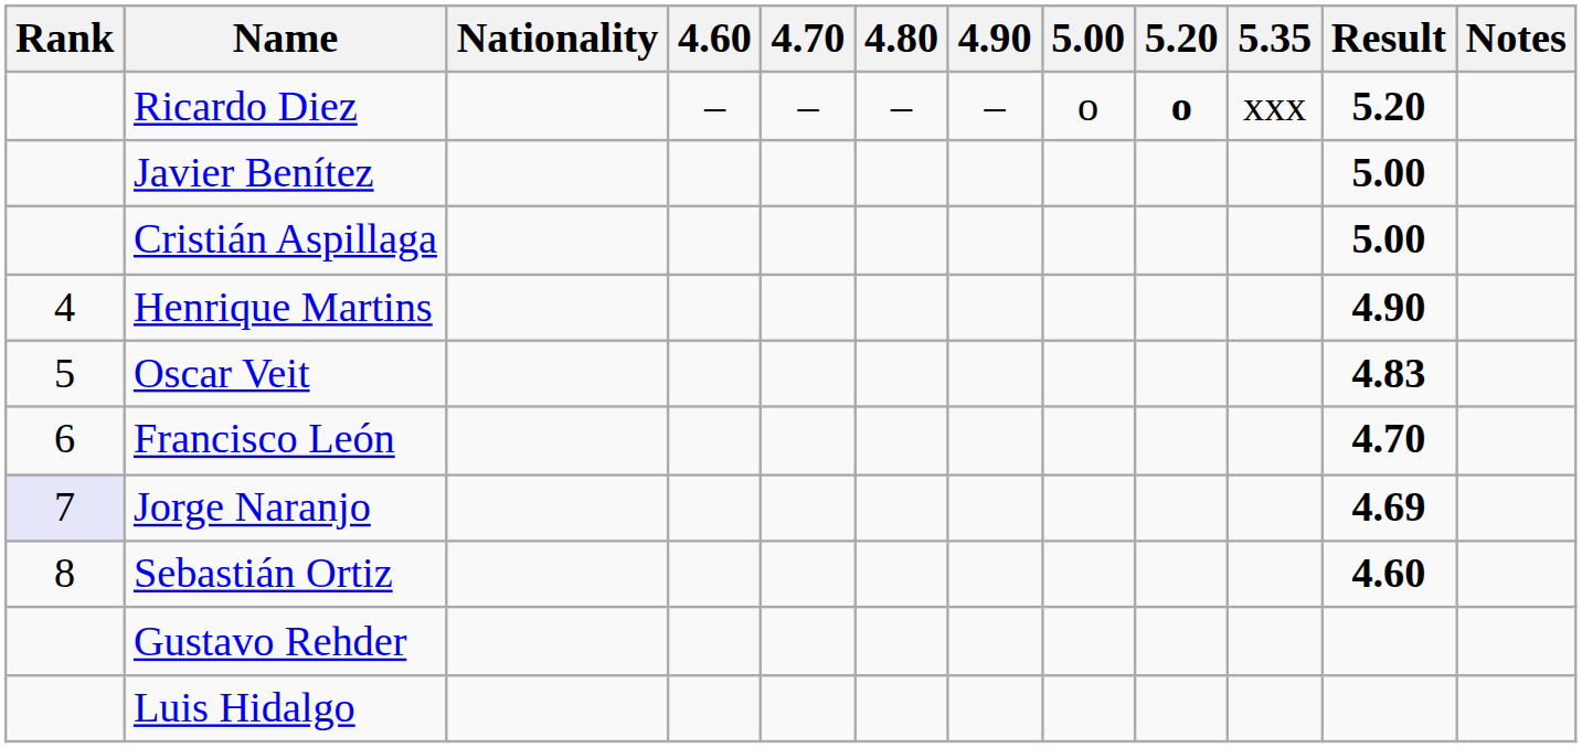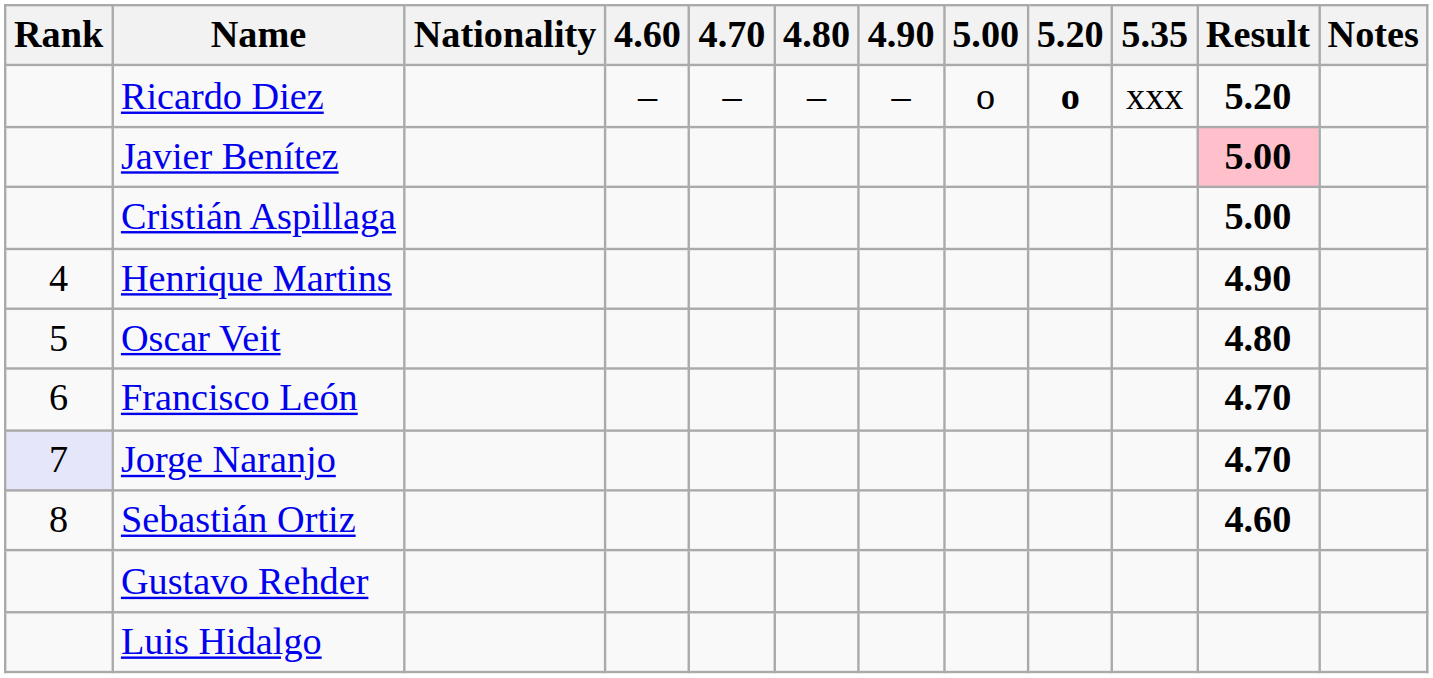Javier Benítez | Result: no background -> pink background
Oscar Veit | Result: 4.83 -> 4.80
Jorge Naranjo | Result: 4.69 -> 4.70
